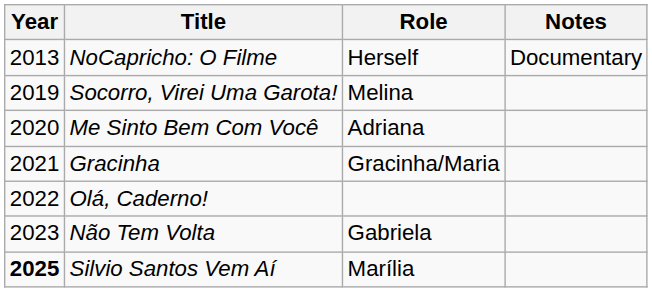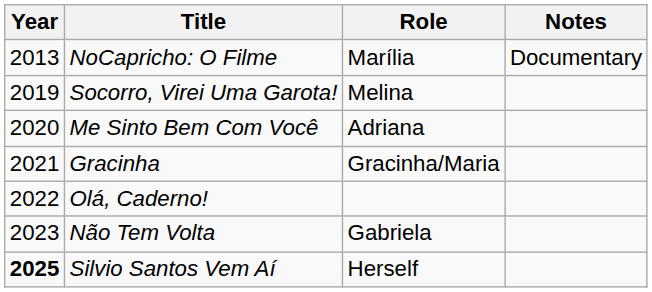NoCapricho: O Filme | Role: Herself -> Marília
Silvio Santos Vem Aí | Role: Marília -> Herself
